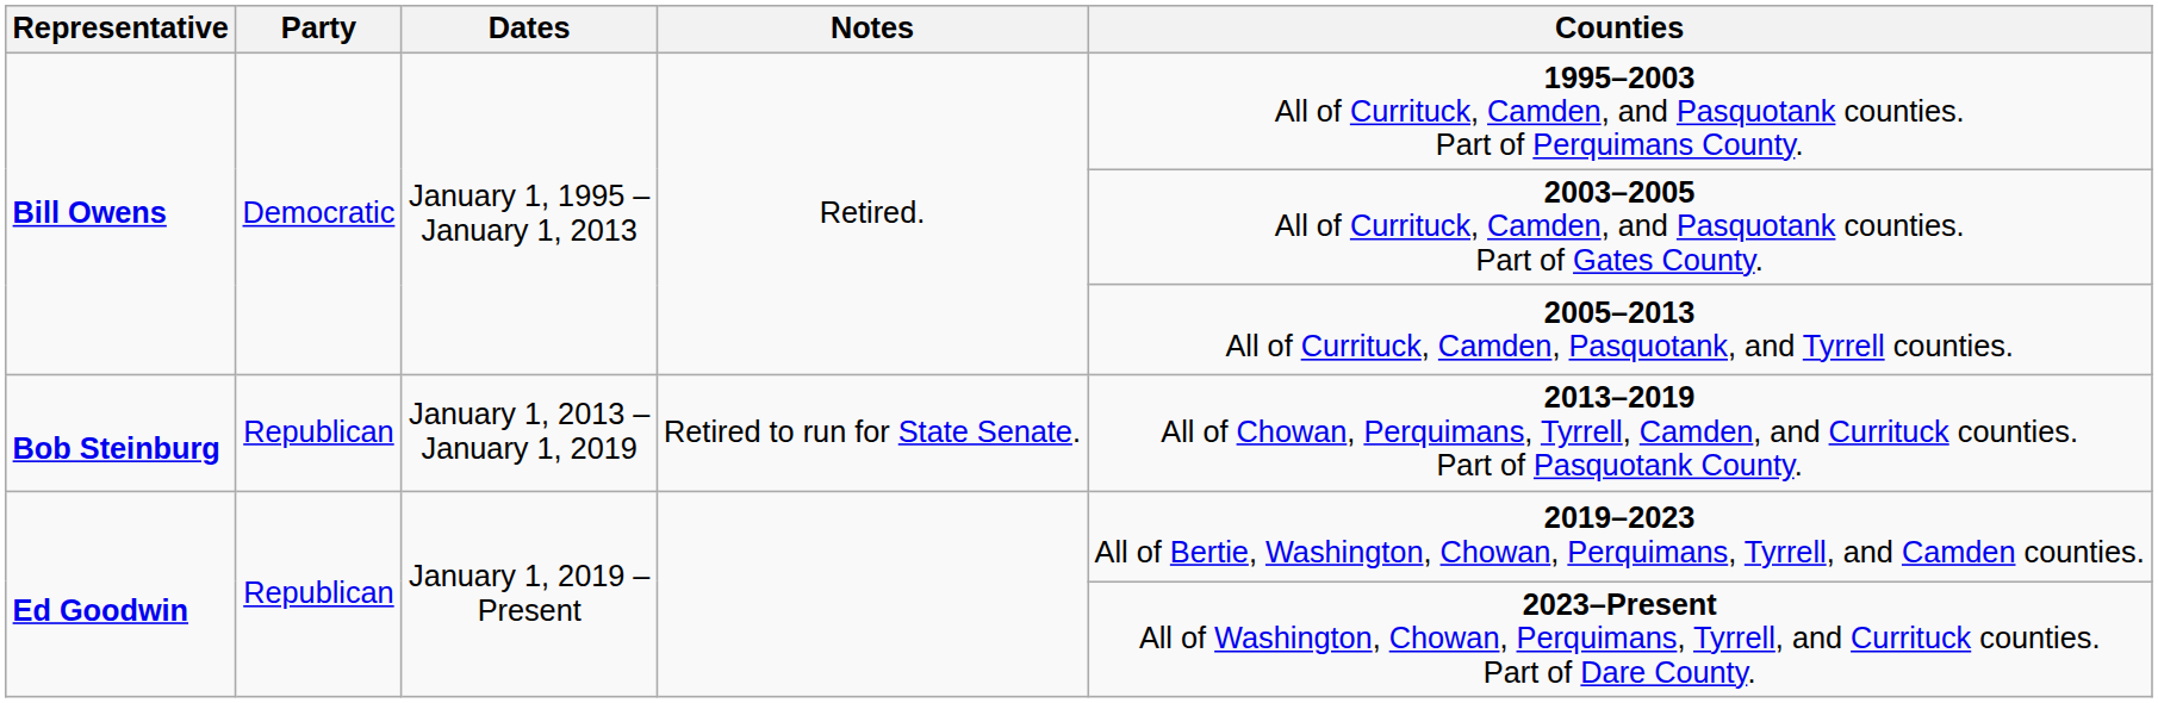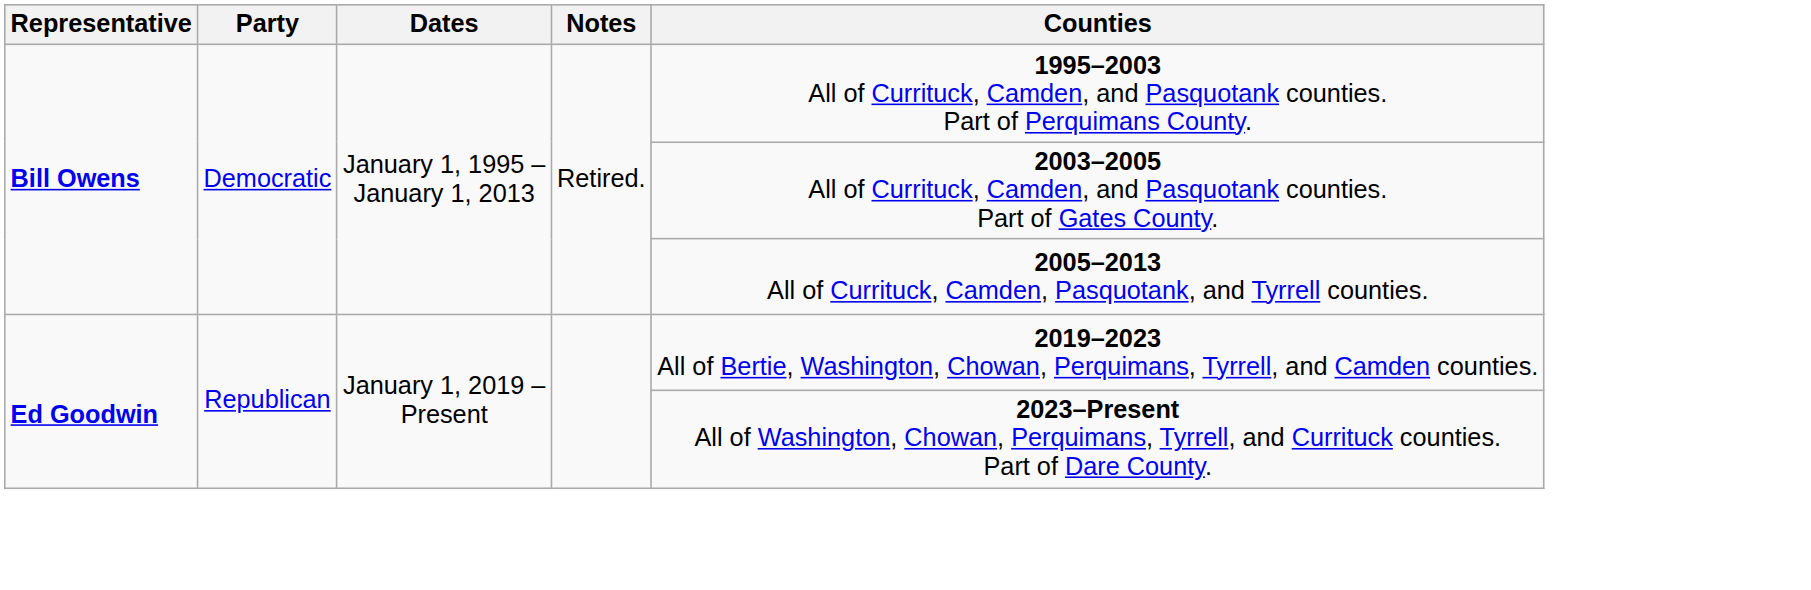- row: Bob Steinburg | Republican | January 1, 2013 – January 1, 2019 | Retired to run for State Senate. | 2013–2019 All of Chowan, Perquimans, Tyrrell, Camden, and Currituck counties. Part of Pasquotank County.
